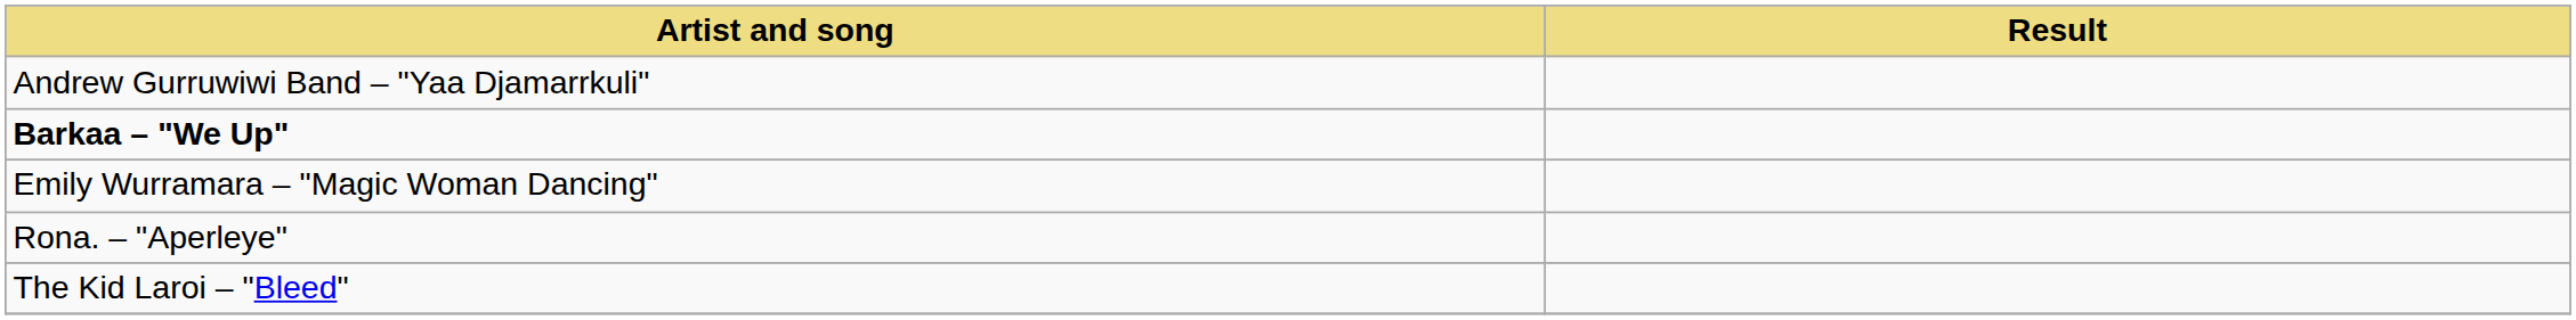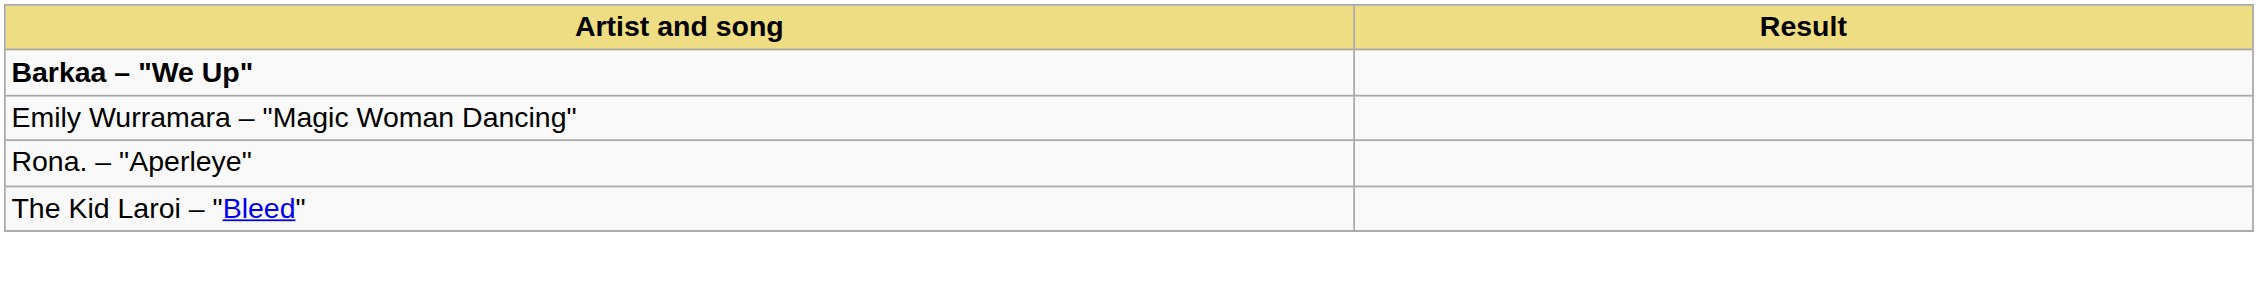- row: Andrew Gurruwiwi Band – "Yaa Djamarrkuli"
